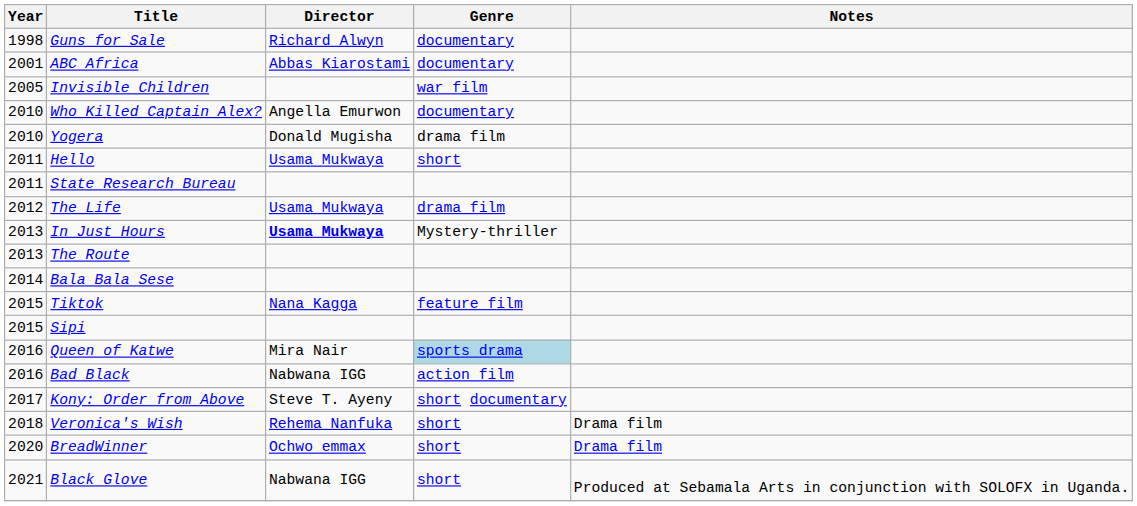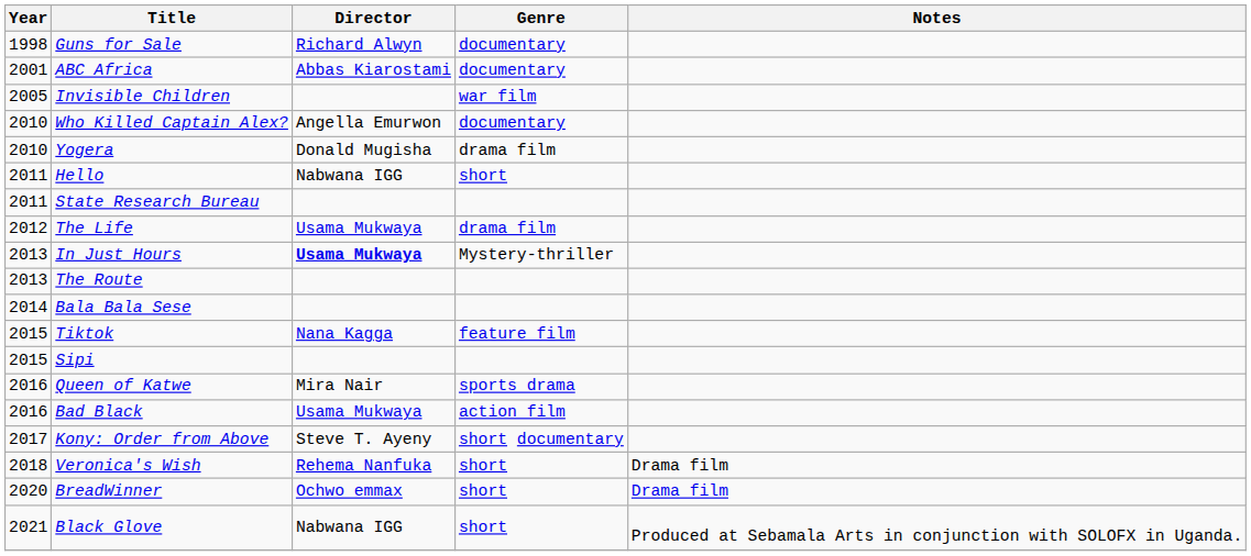Hello | Director: Usama Mukwaya -> Nabwana IGG
Queen of Katwe | Genre: lightblue background -> no background
Bad Black | Director: Nabwana IGG -> Usama Mukwaya
